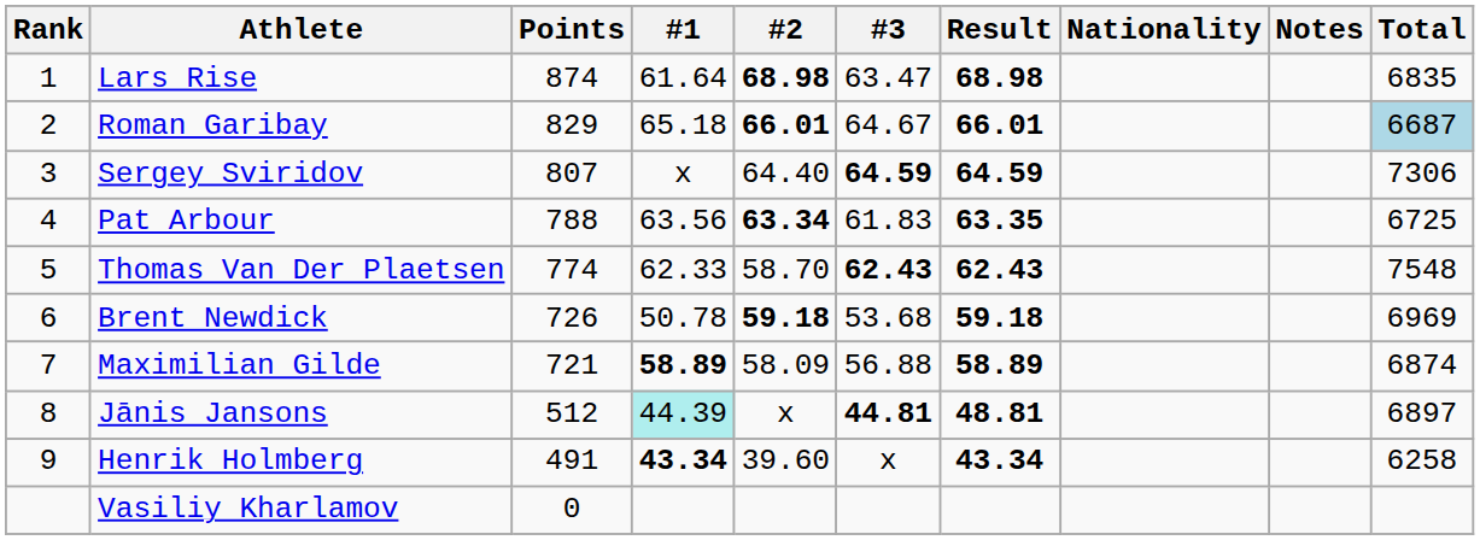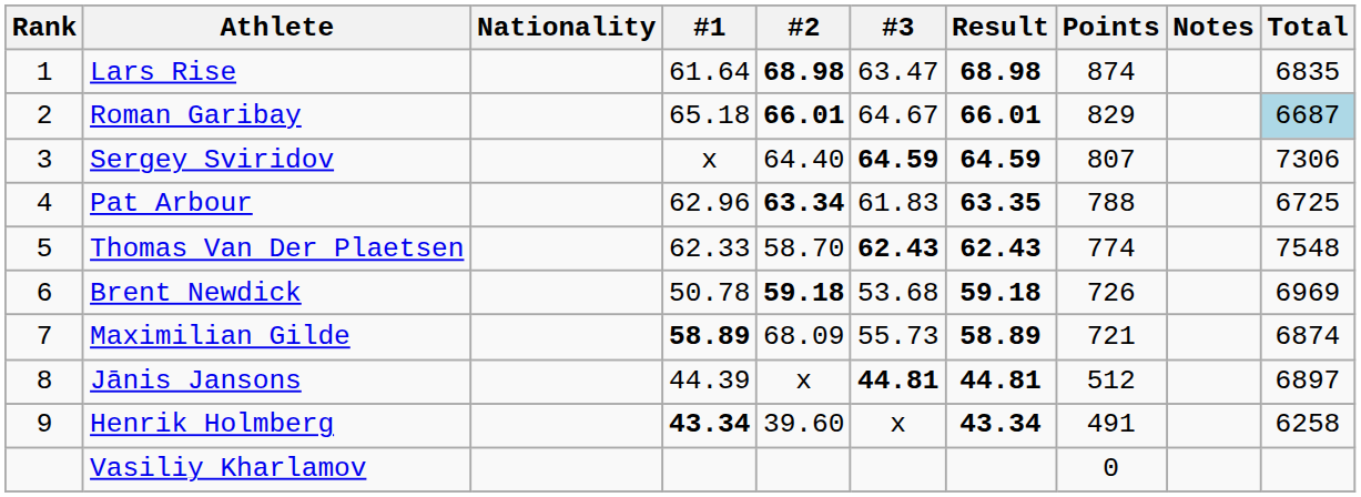columns swapped: Nationality <-> Points
Pat Arbour | #1: 63.56 -> 62.96
Maximilian Gilde | #2: 58.09 -> 68.09
Maximilian Gilde | #3: 56.88 -> 55.73
Jānis Jansons | #1: paleturquoise background -> no background
Jānis Jansons | Result: 48.81 -> 44.81
